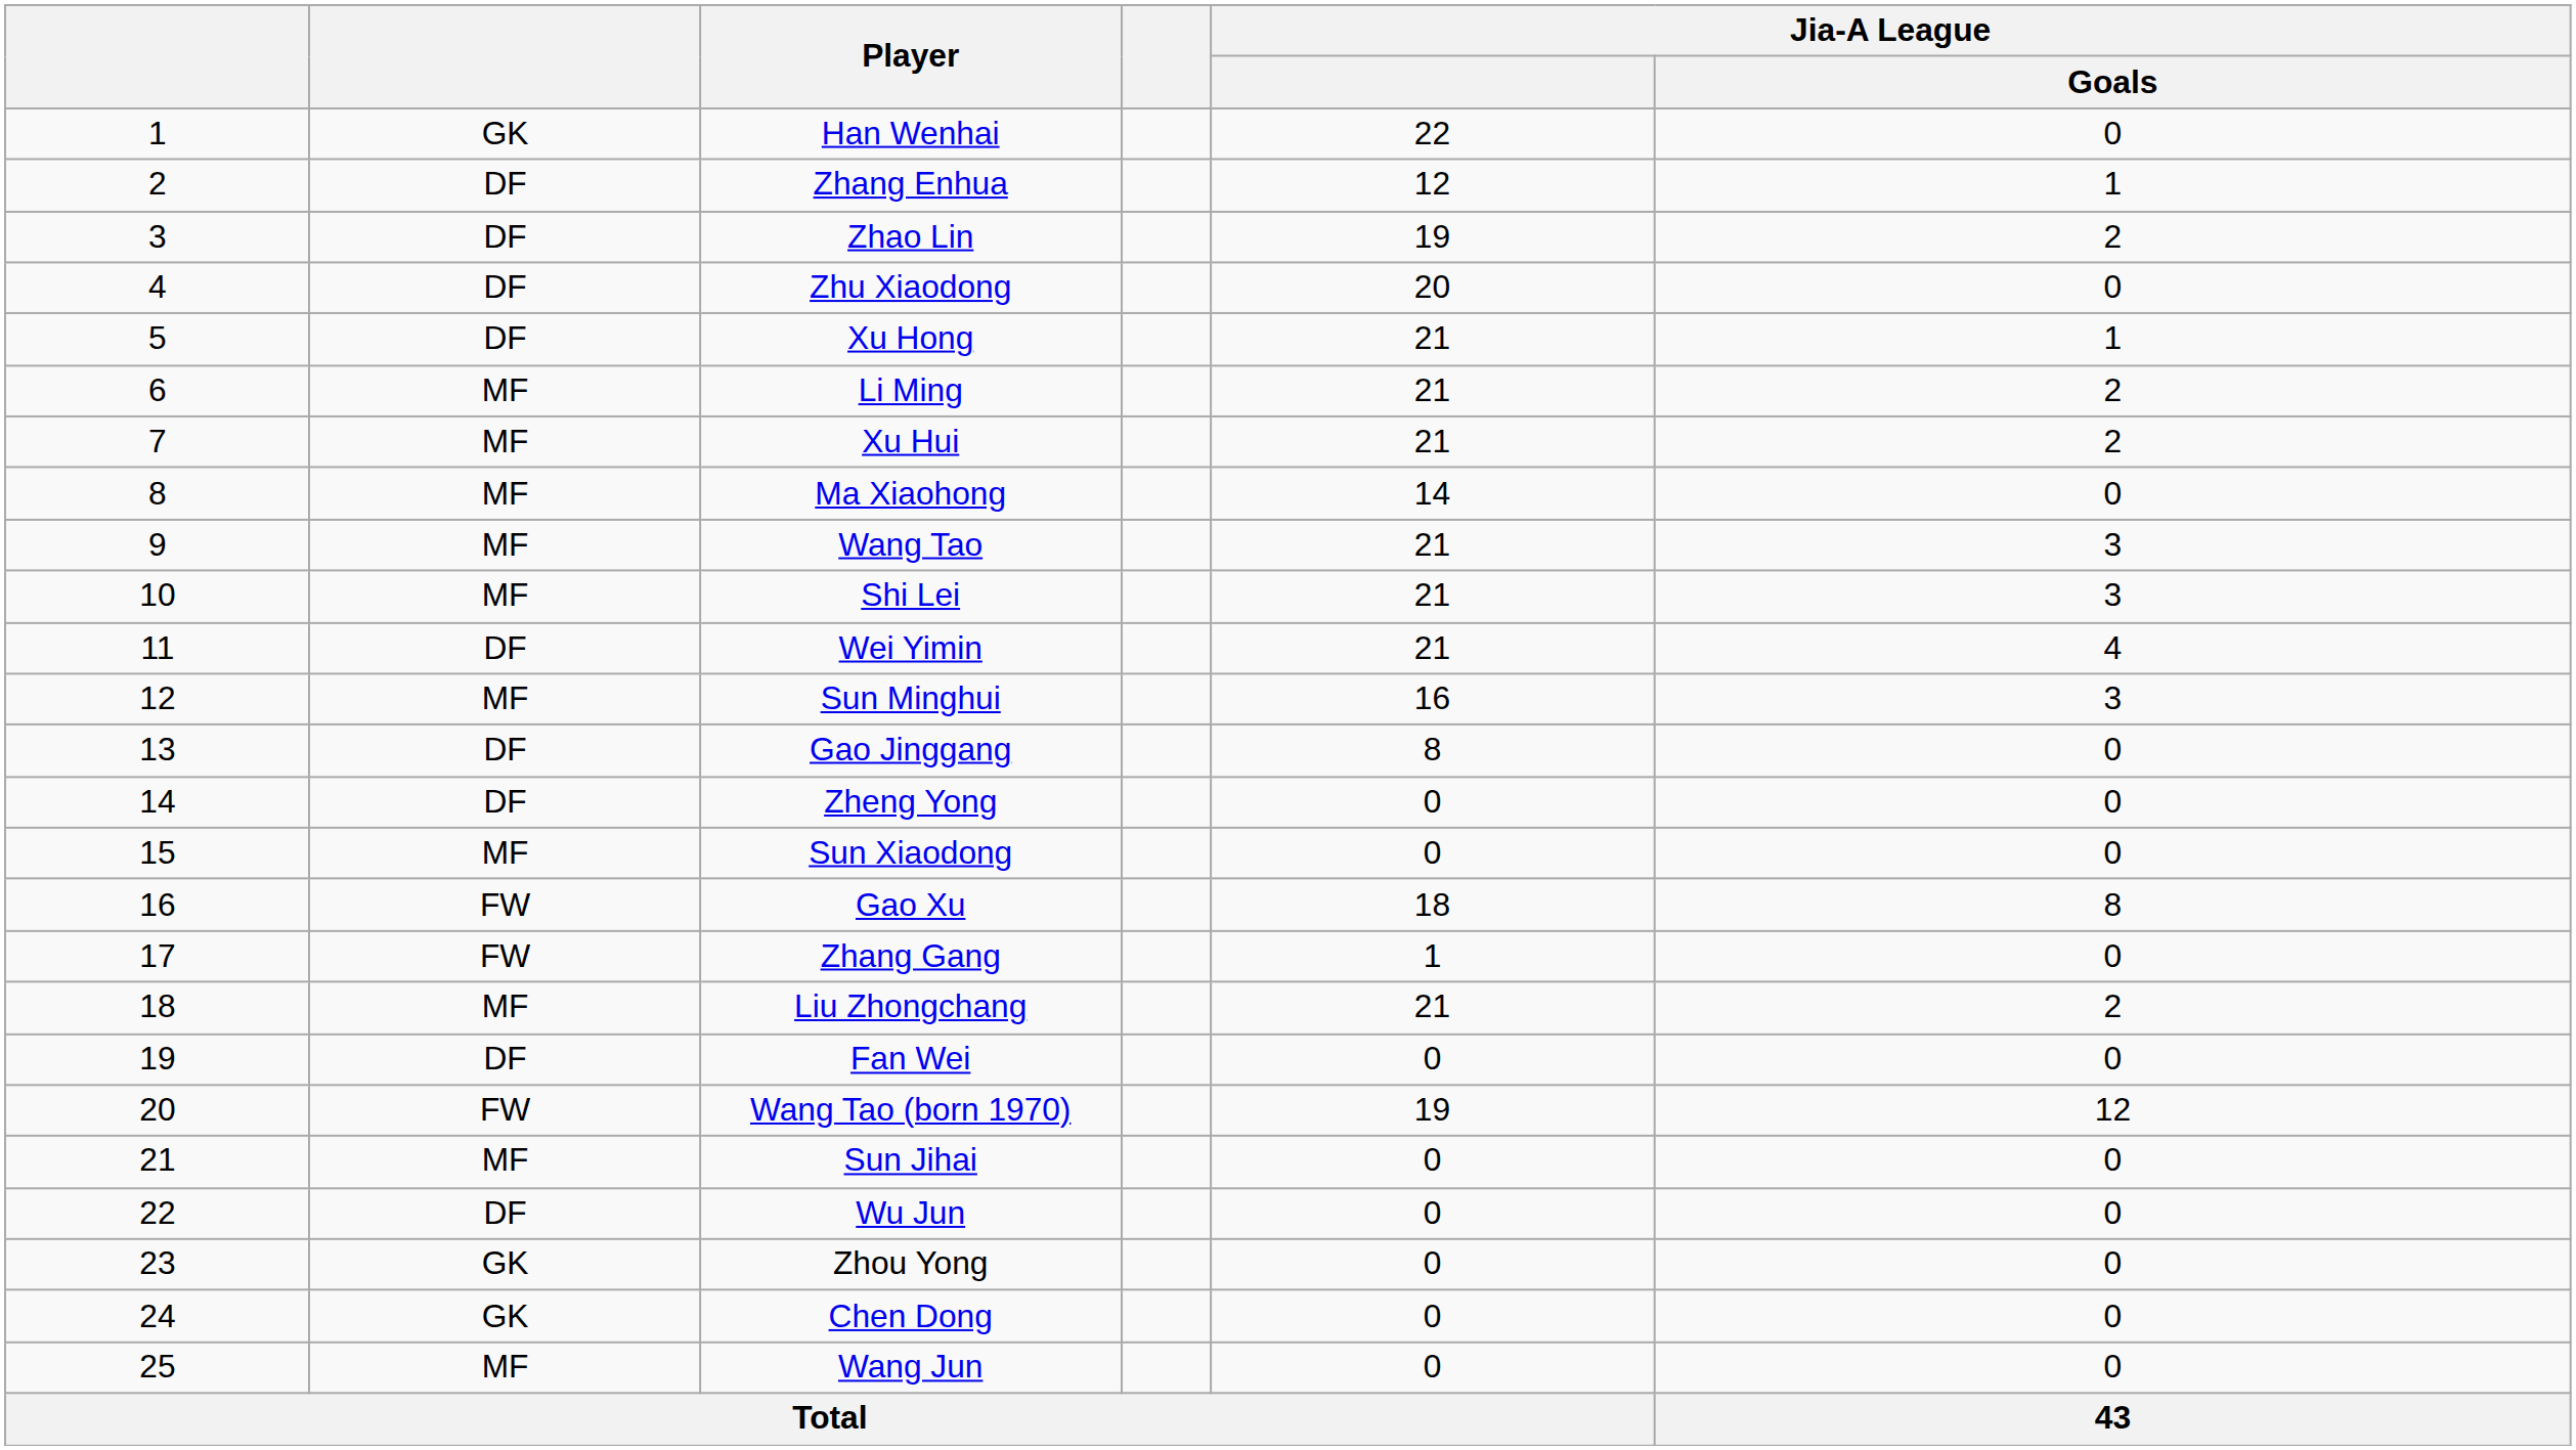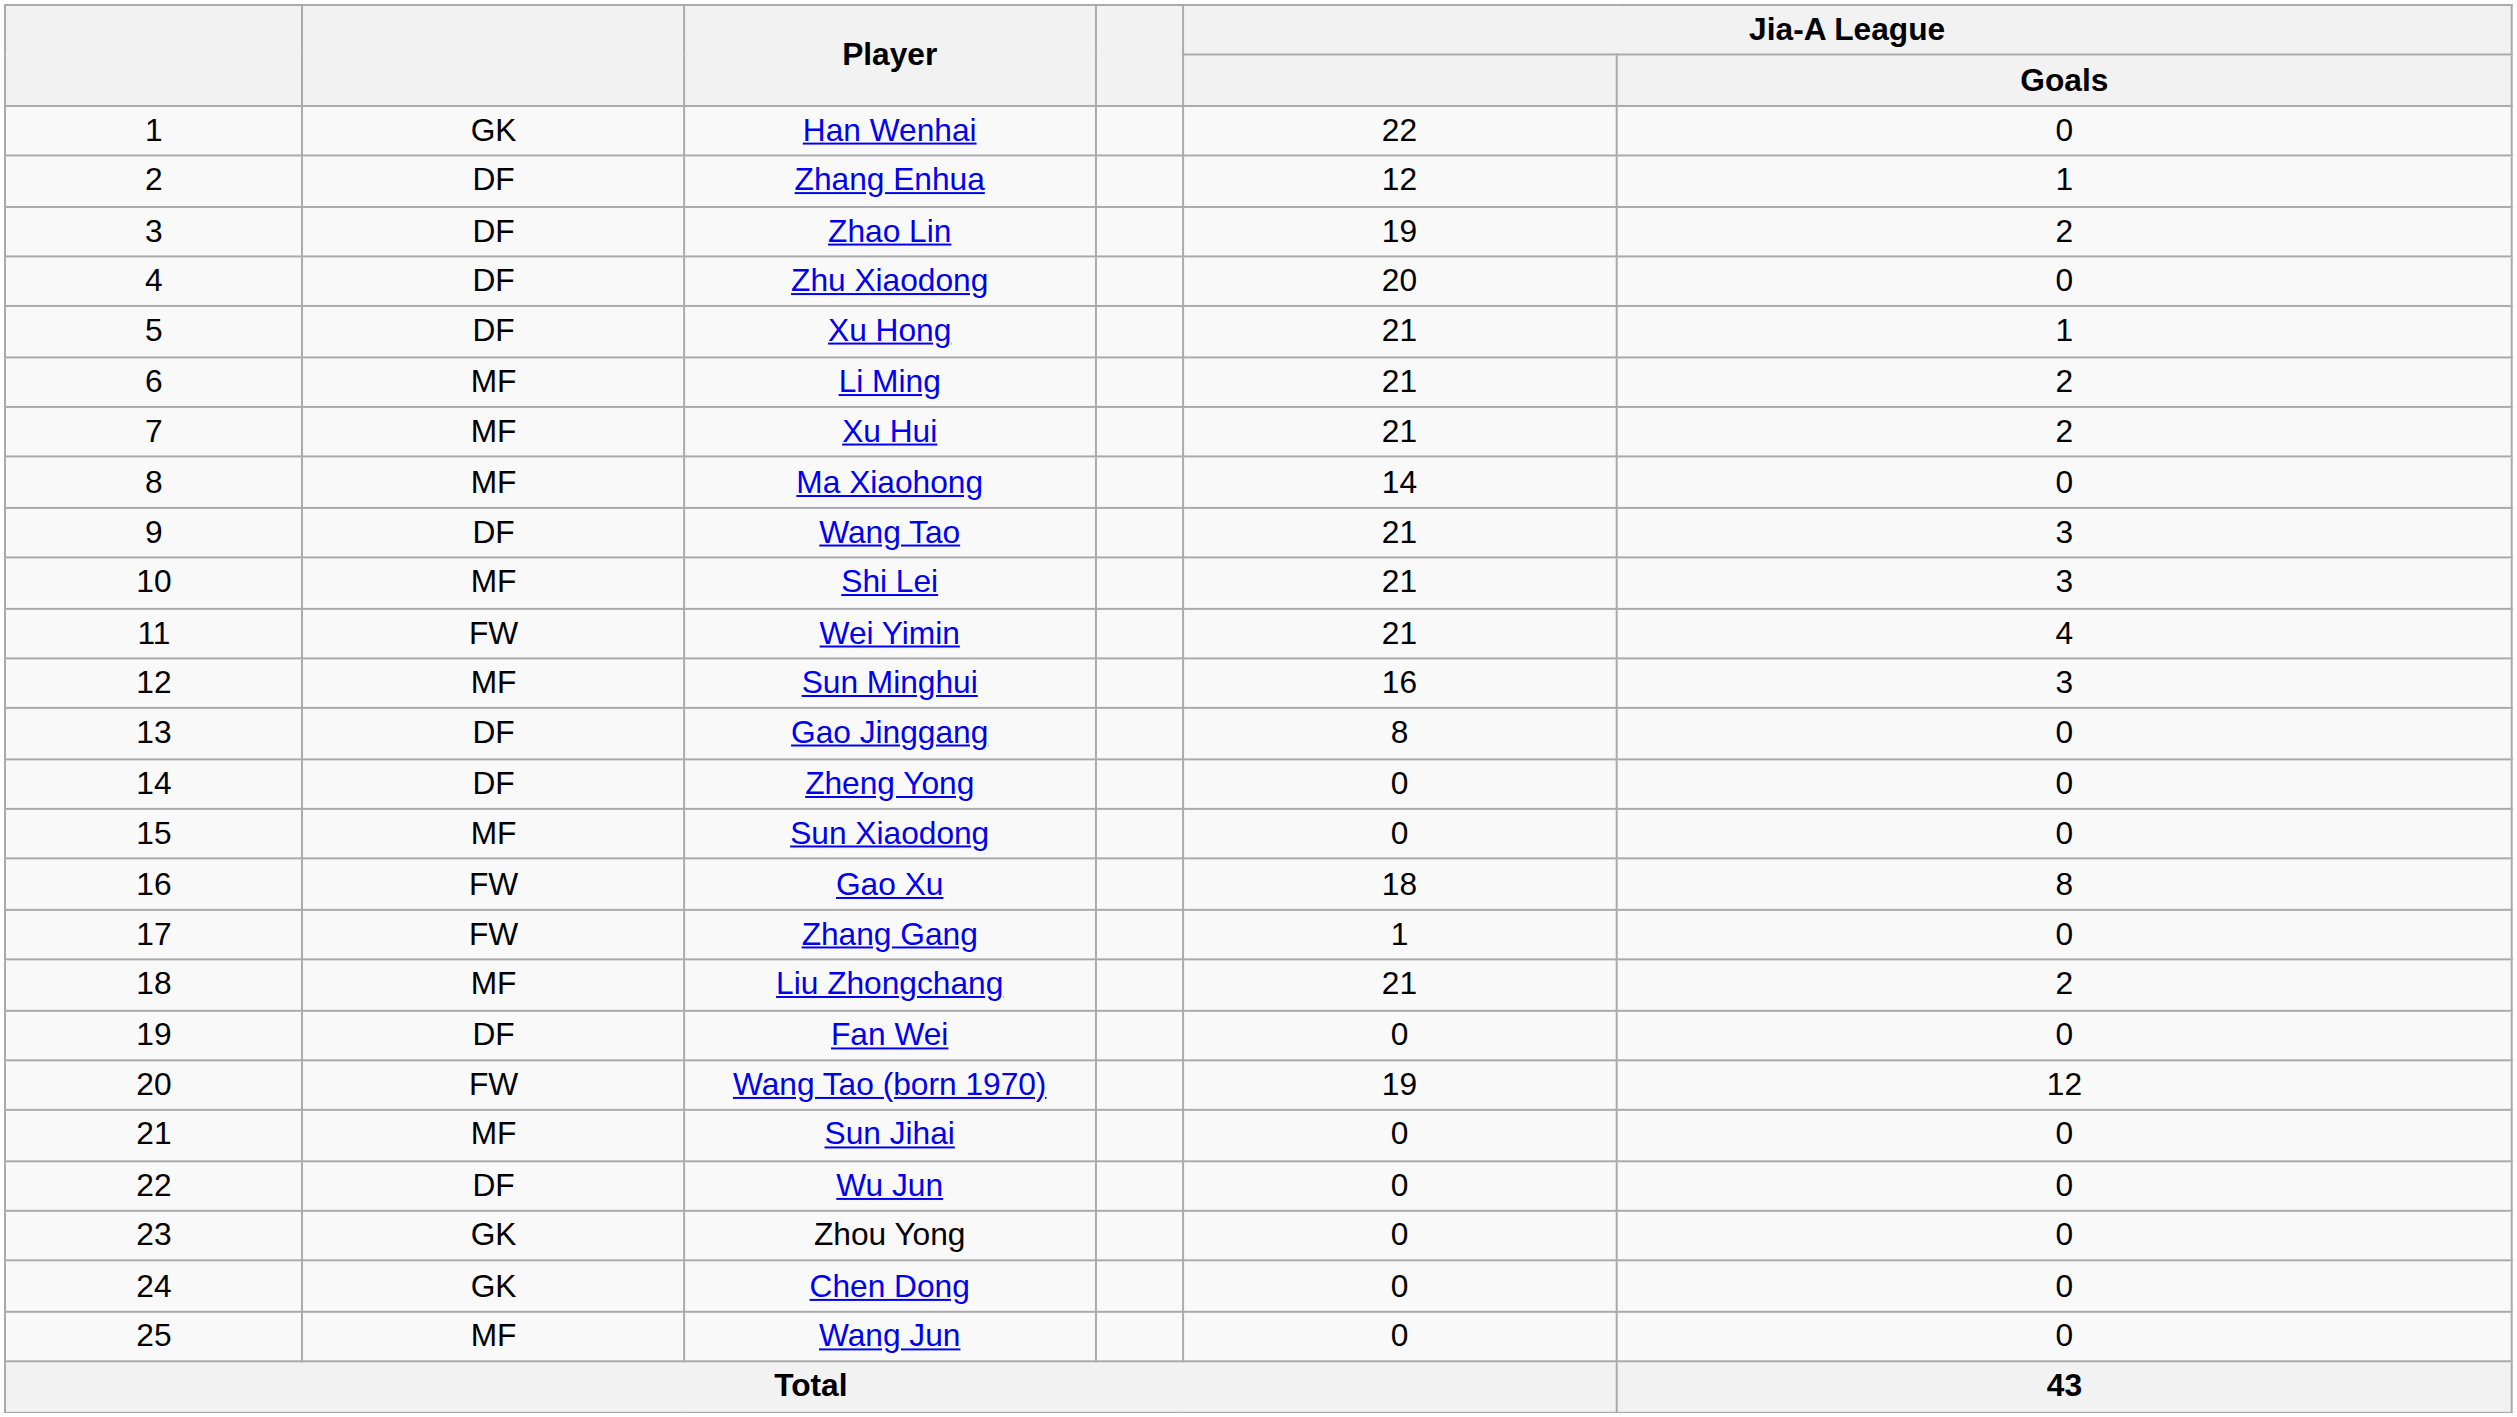Wang Tao | column 2: MF -> DF
Wei Yimin | column 2: DF -> FW
